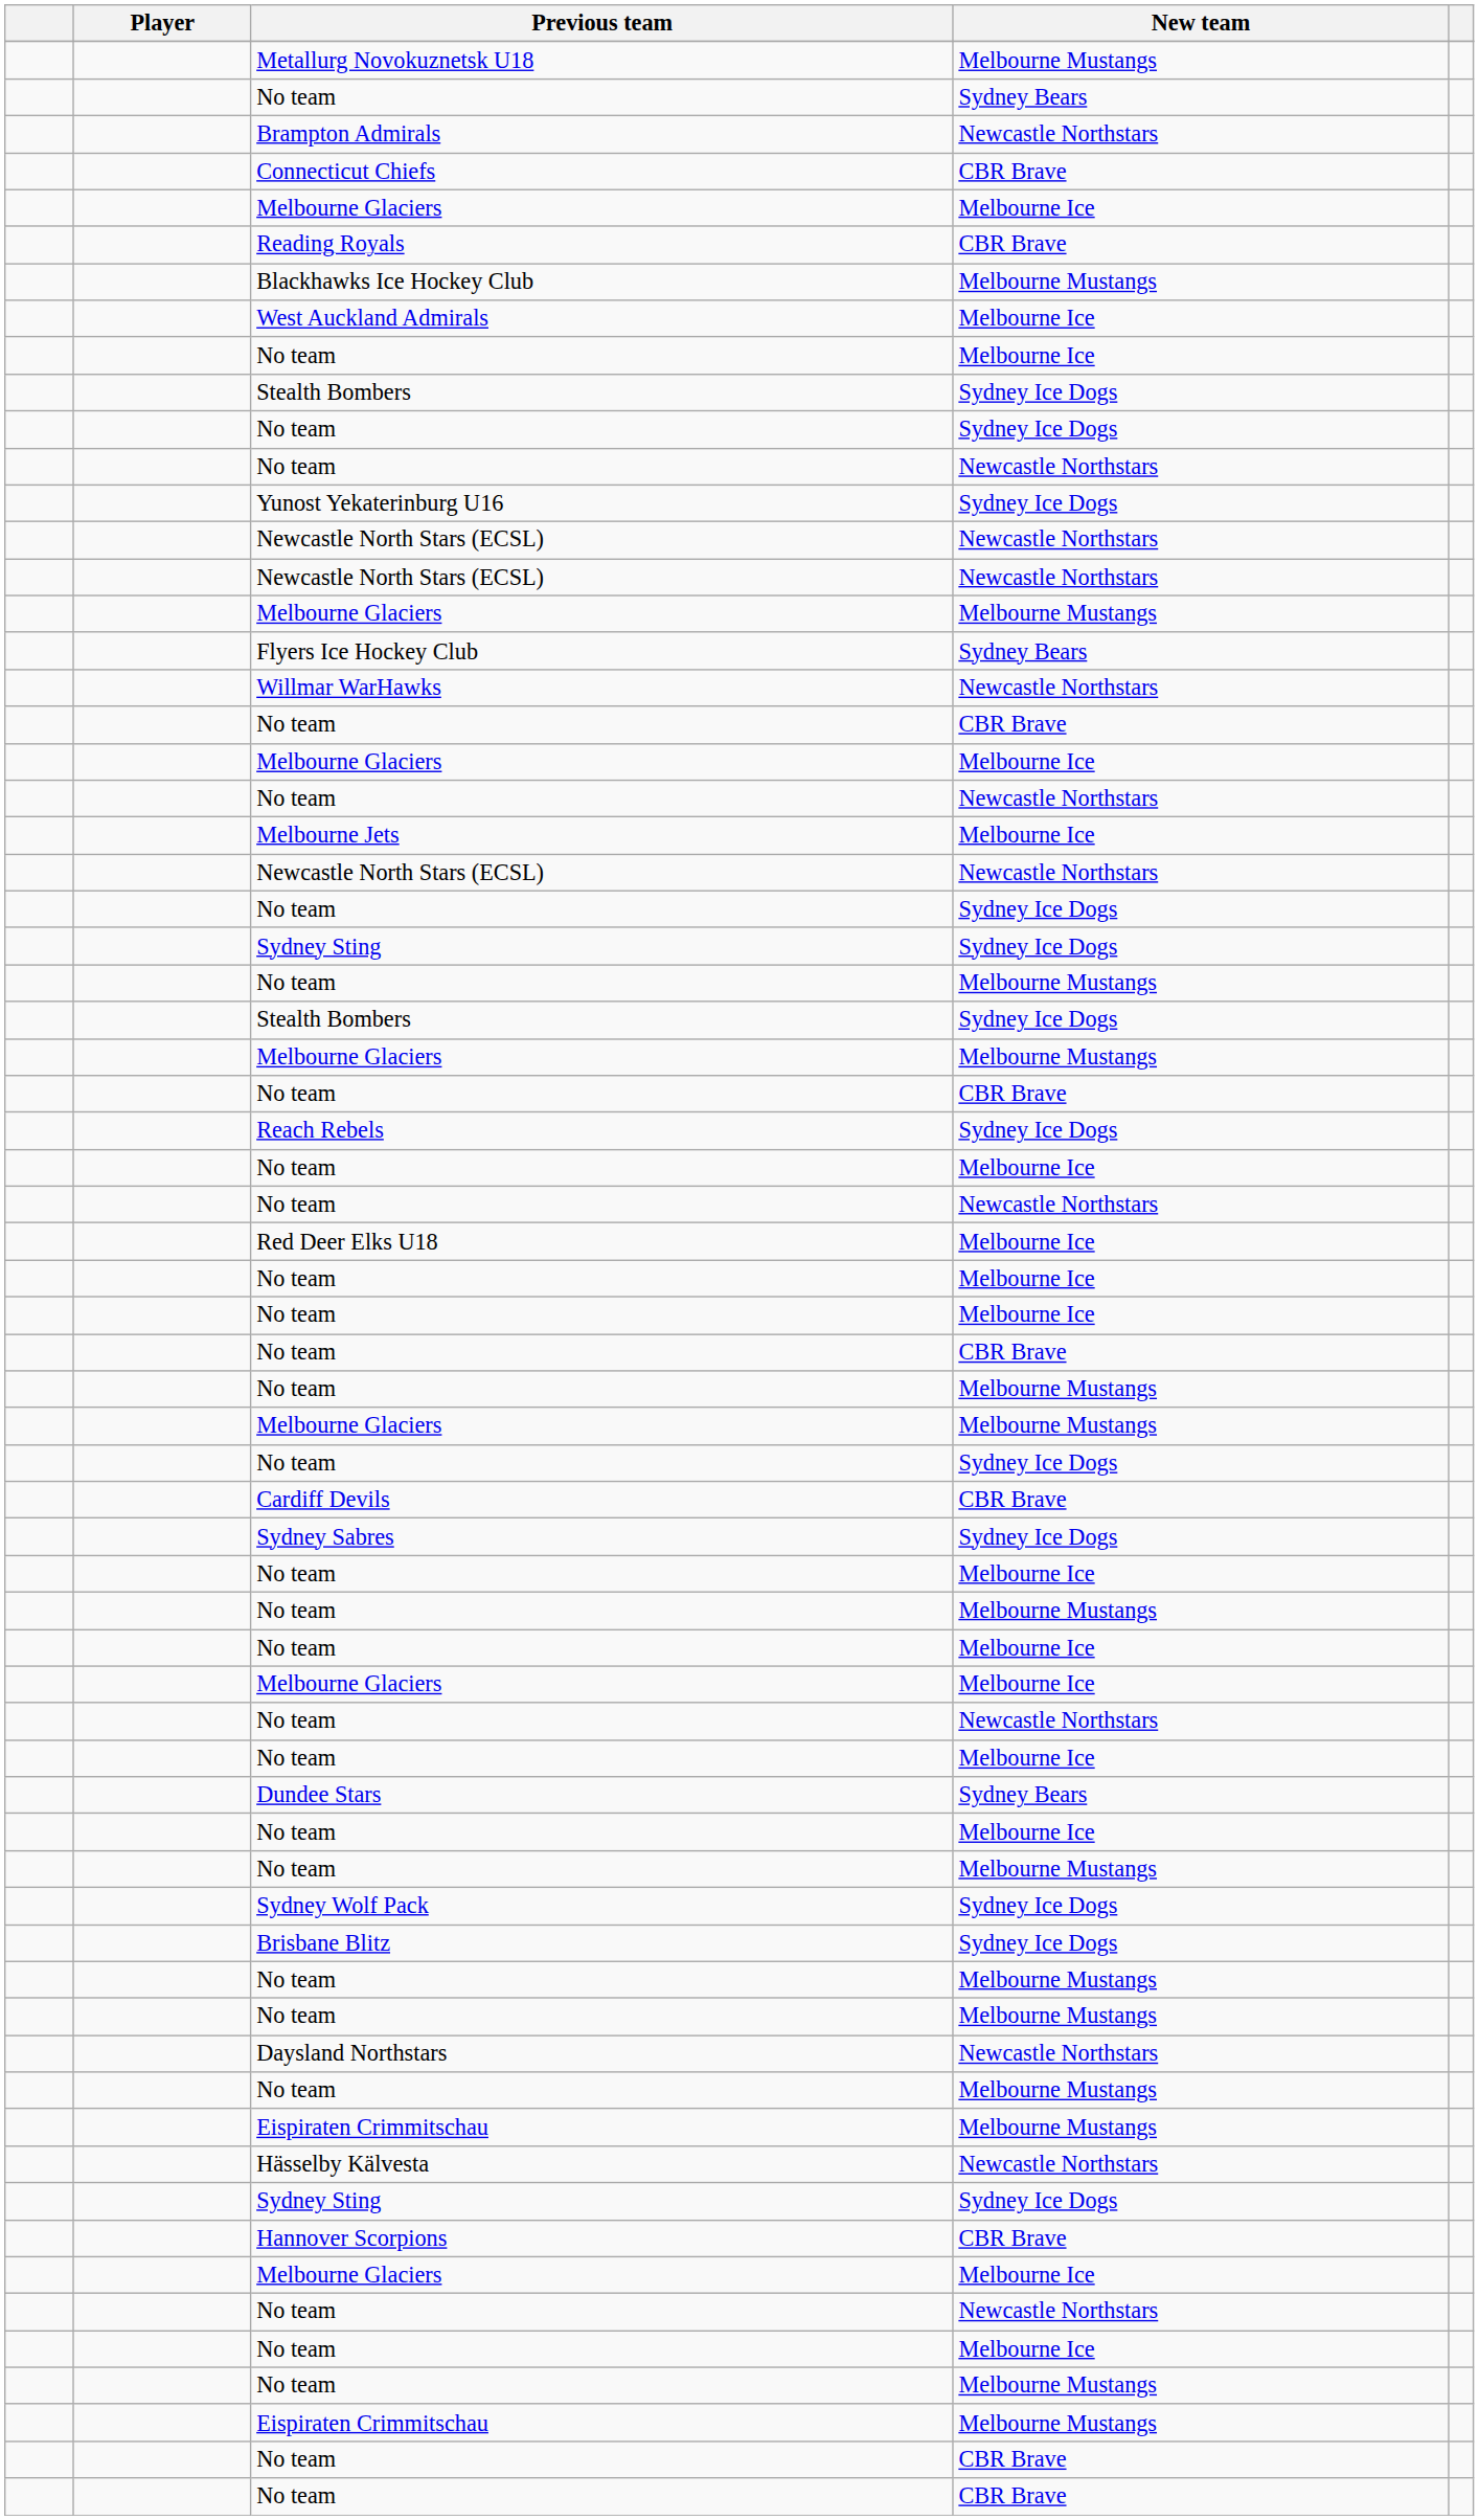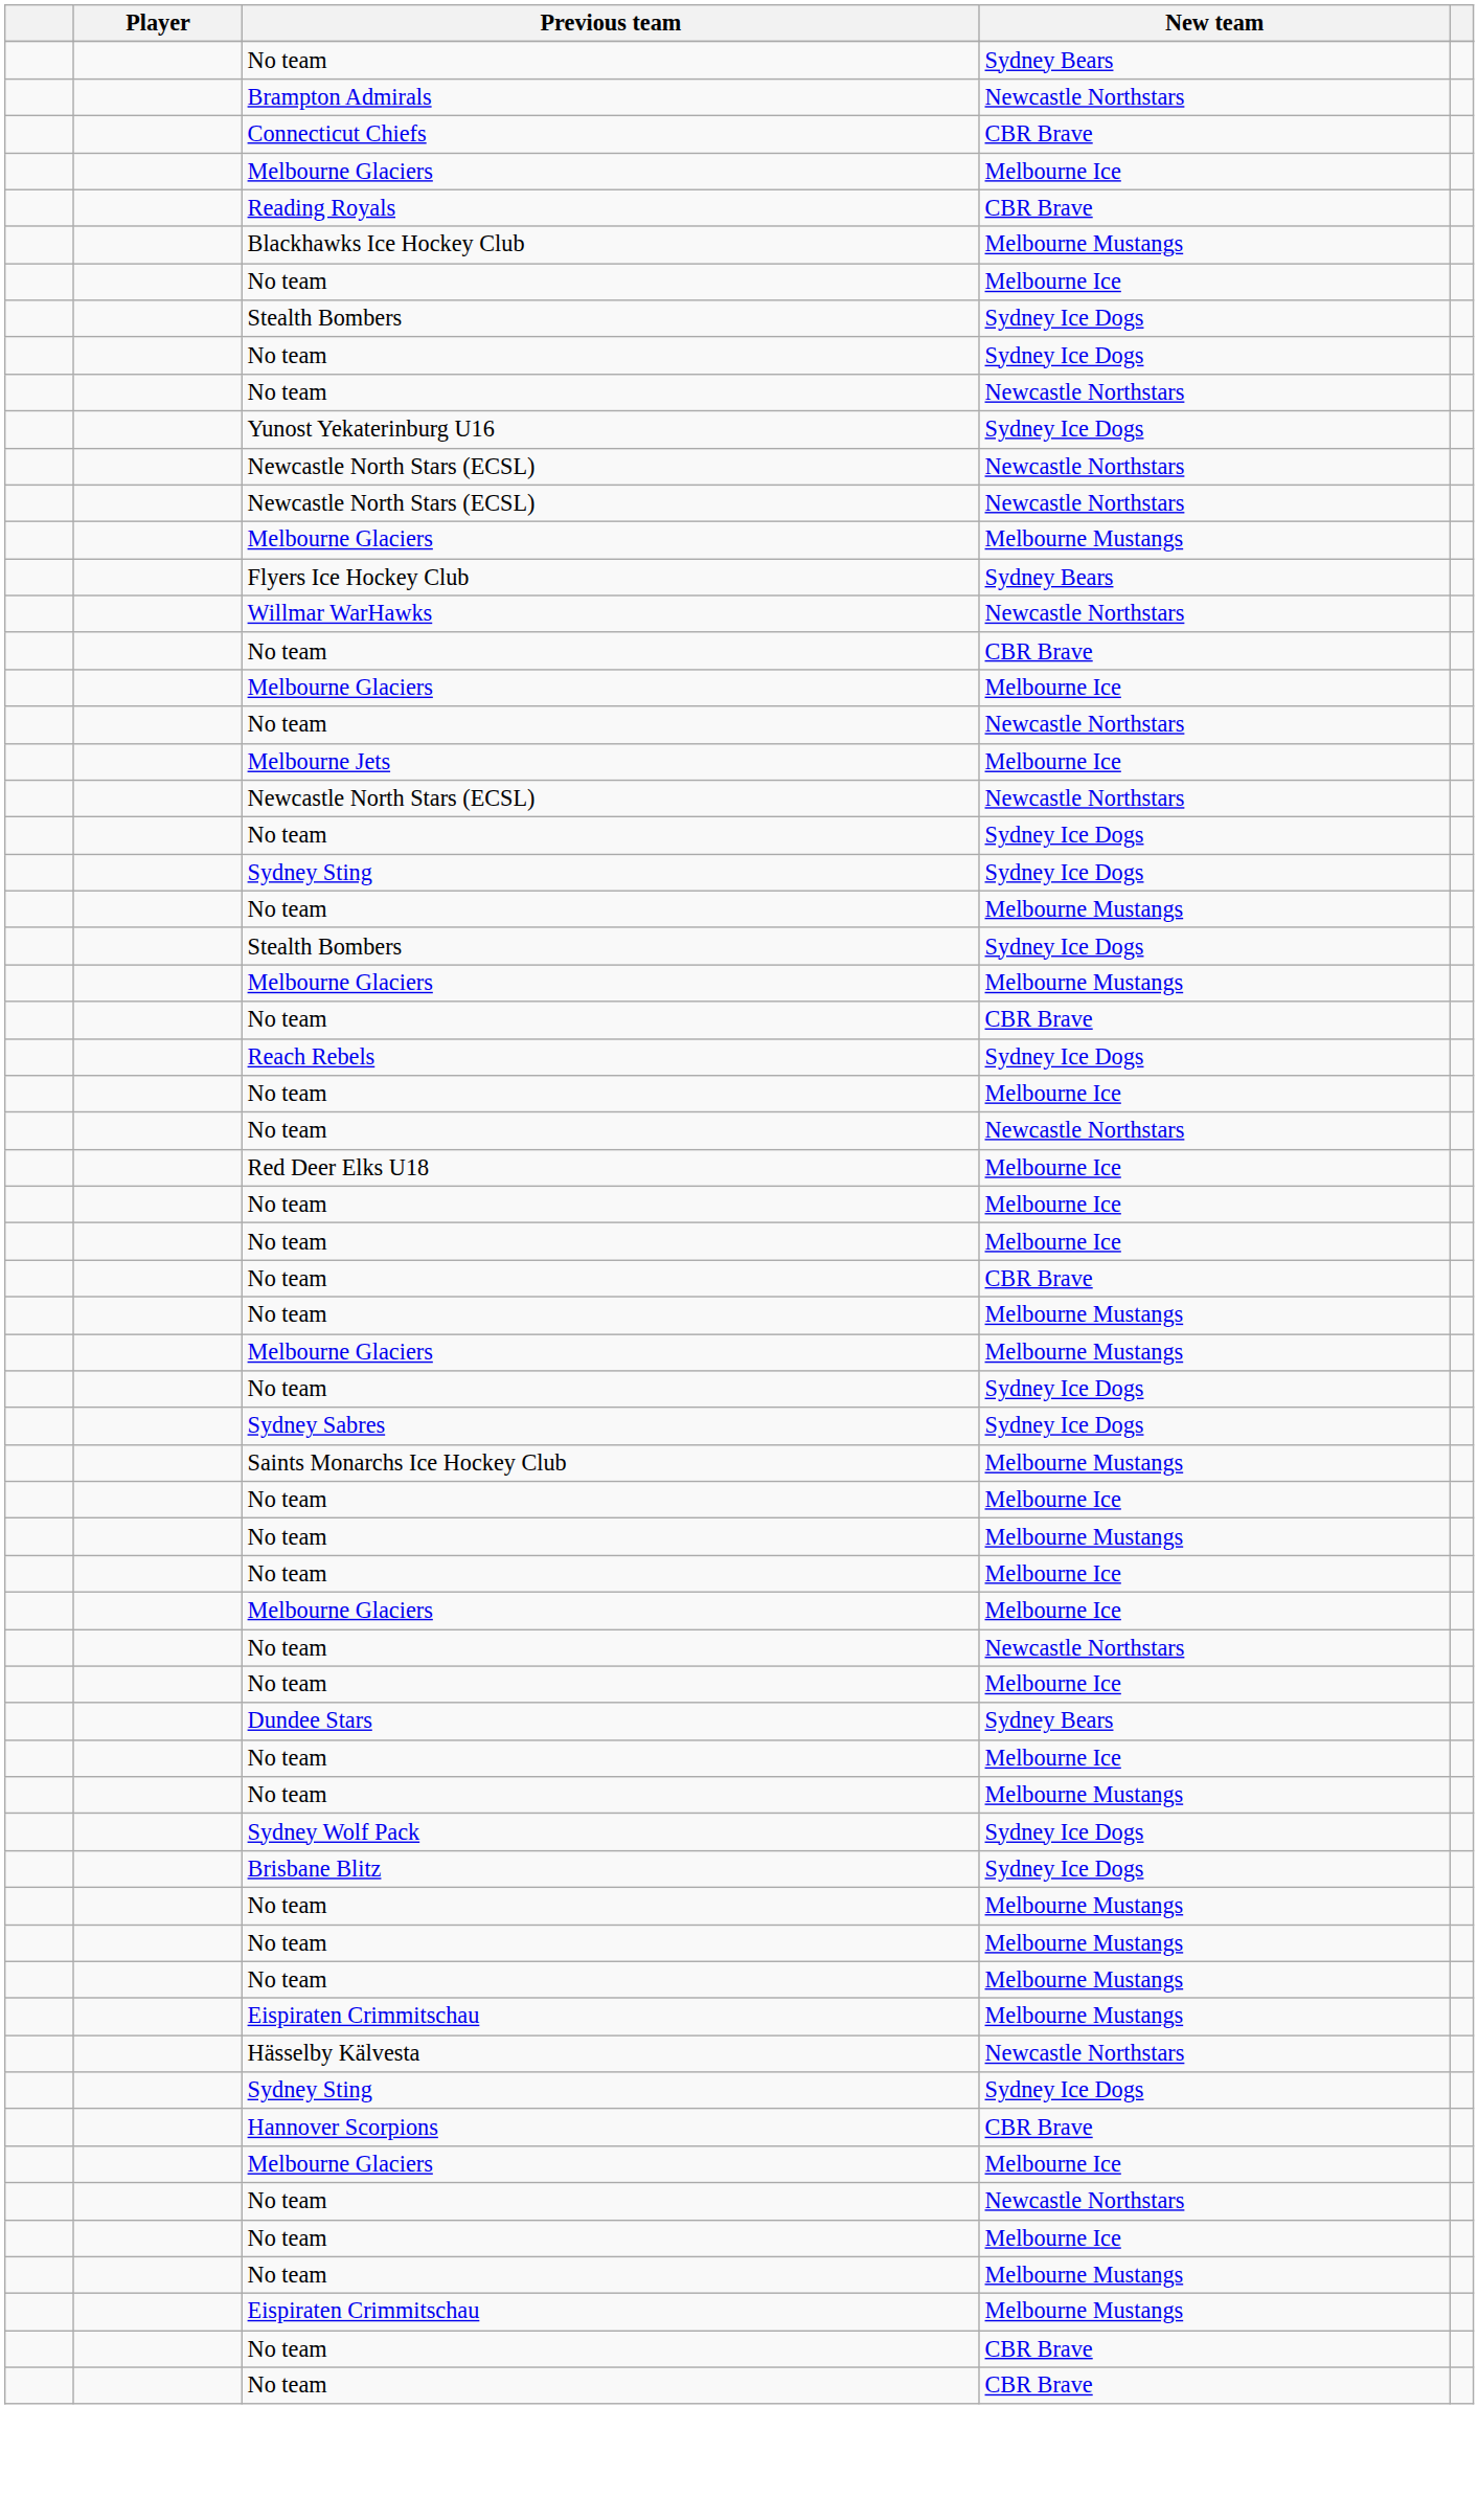- row: Metallurg Novokuznetsk U18 | Melbourne Mustangs
- row: West Auckland Admirals | Melbourne Ice
- row: Cardiff Devils | CBR Brave
+ row: Saints Monarchs Ice Hockey Club | Melbourne Mustangs
- row: Daysland Northstars | Newcastle Northstars
